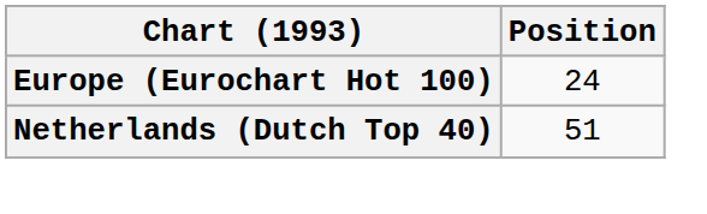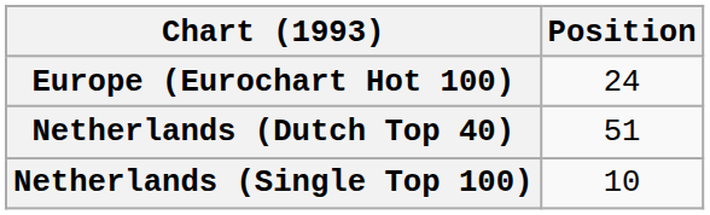+ row: Netherlands (Single Top 100) | 10
